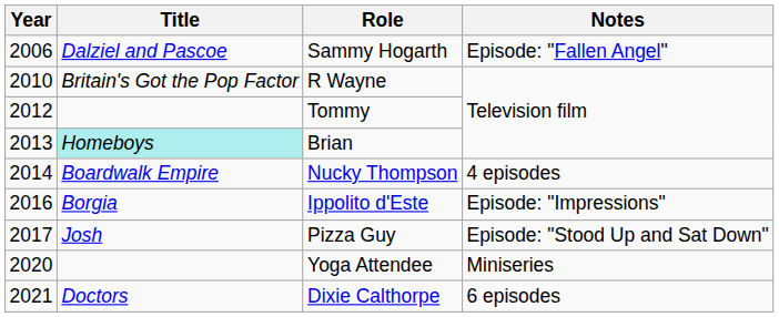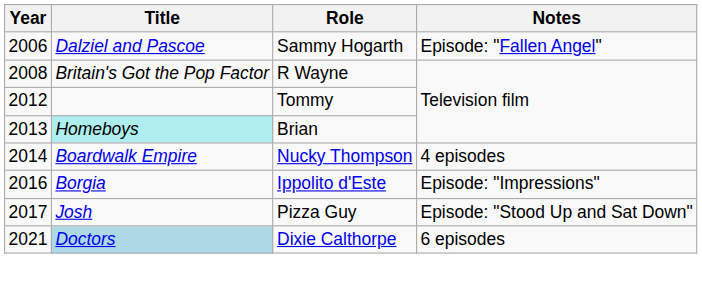R Wayne | Year: 2010 -> 2008
- row: 2020 | Yoga Attendee | Miniseries
Dixie Calthorpe | Title: no background -> lightblue background
